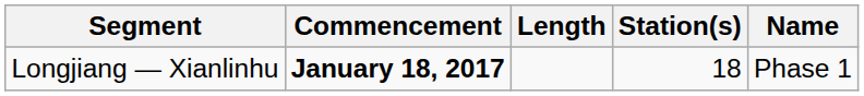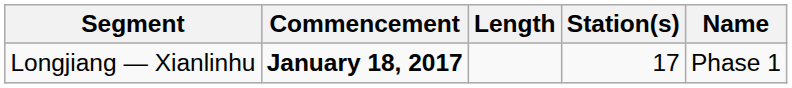Longjiang — Xianlinhu | Station(s): 18 -> 17
